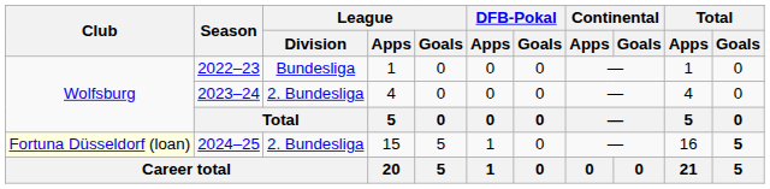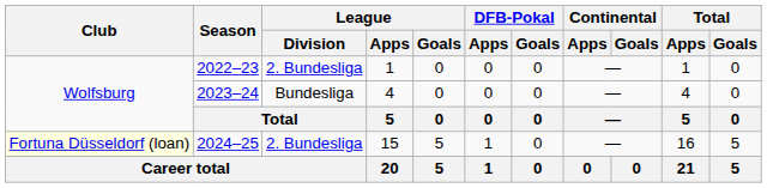2022–23 | League / Division: Bundesliga -> 2. Bundesliga
2023–24 | League / Division: 2. Bundesliga -> Bundesliga
2024–25 | Total / Goals: bold -> normal
